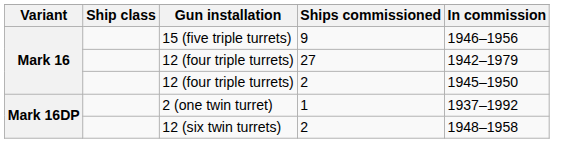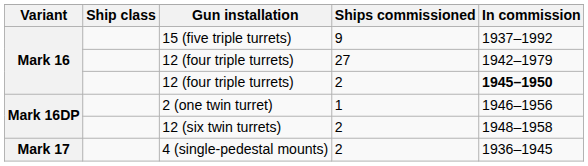15 (five triple turrets) | In commission: 1946–1956 -> 1937–1992
12 (four triple turrets) / 2 | In commission: normal -> bold
2 (one twin turret) | In commission: 1937–1992 -> 1946–1956
+ row: Mark 17 | 4 (single-pedestal mounts) | 2 | 1936–1945
